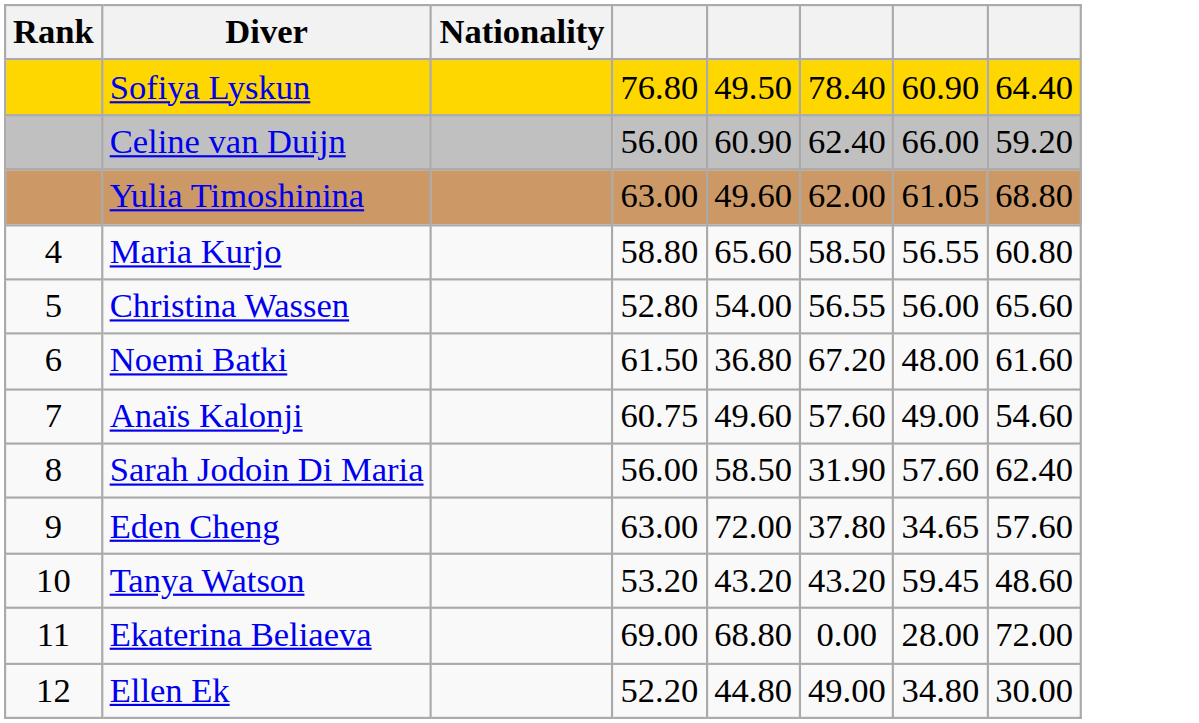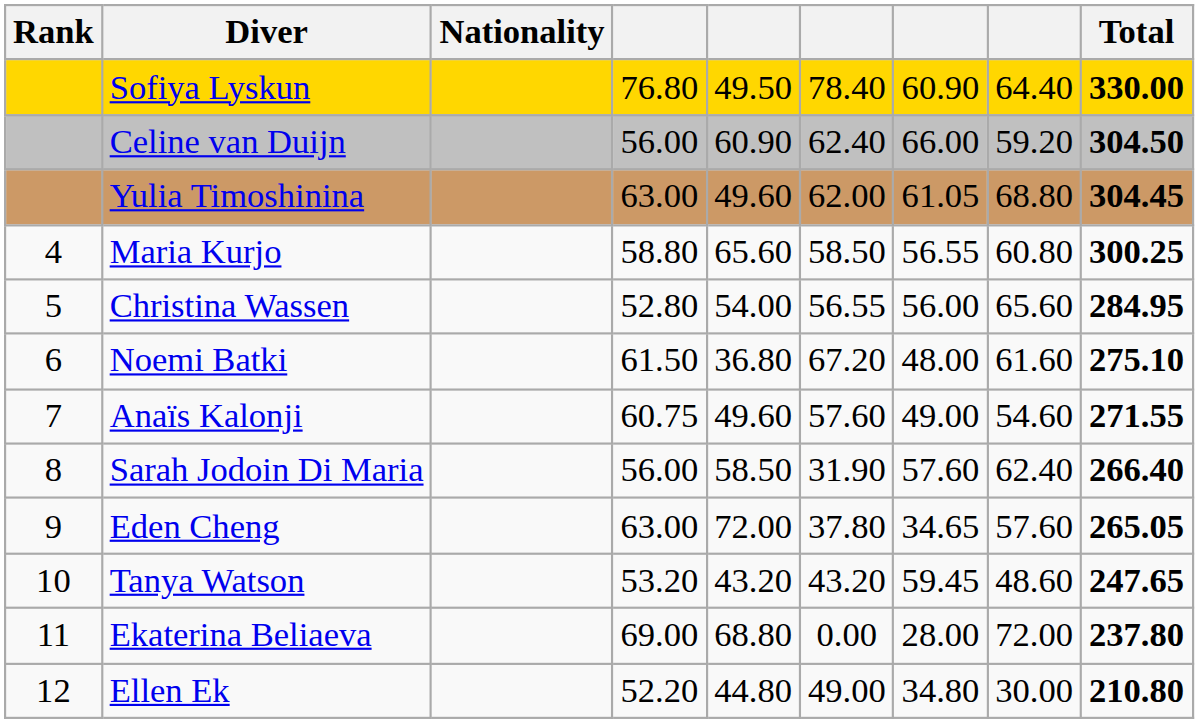+ column: Total | 330.00 | 304.50 | 304.45 | 300.25 | 284.95 | 275.10 | 271.55 | 266.40 | 265.05 | 247.65 | 237.80 | 210.80
